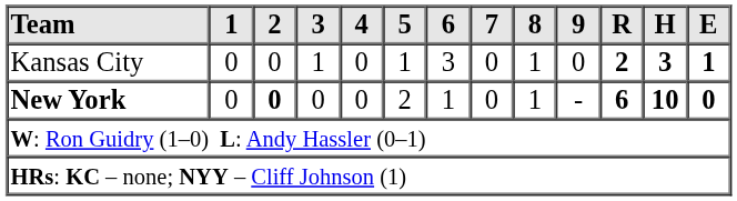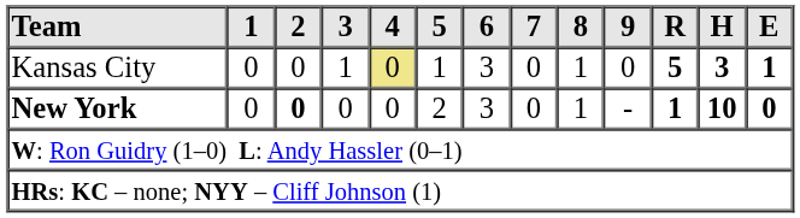Kansas City | 4: no background -> khaki background
Kansas City | R: 2 -> 5
New York | 6: 1 -> 3
New York | R: 6 -> 1
